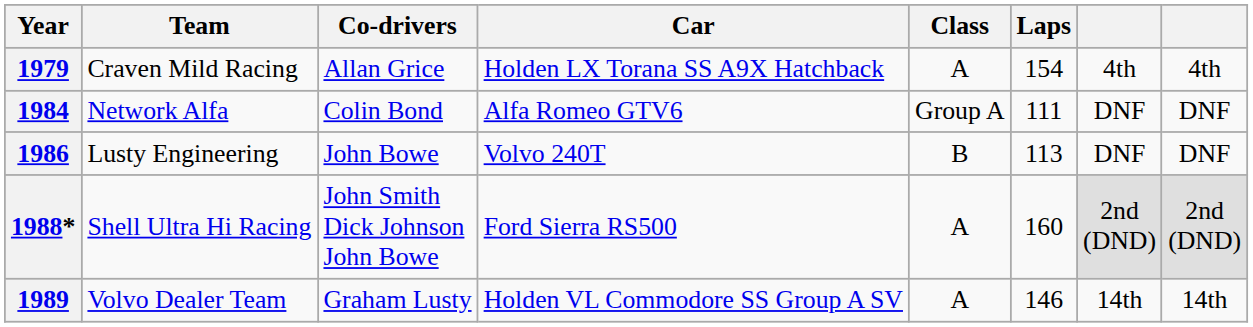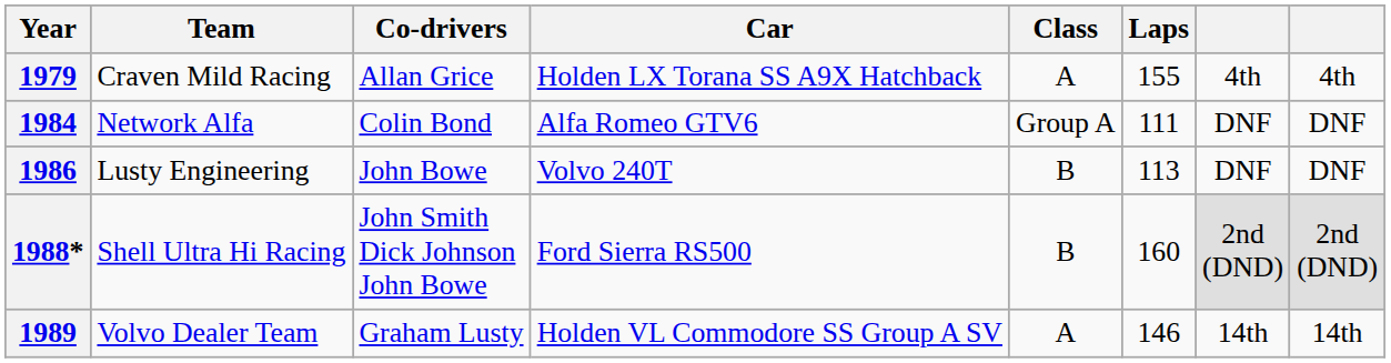1979 | Laps: 154 -> 155
1988* | Class: A -> B
